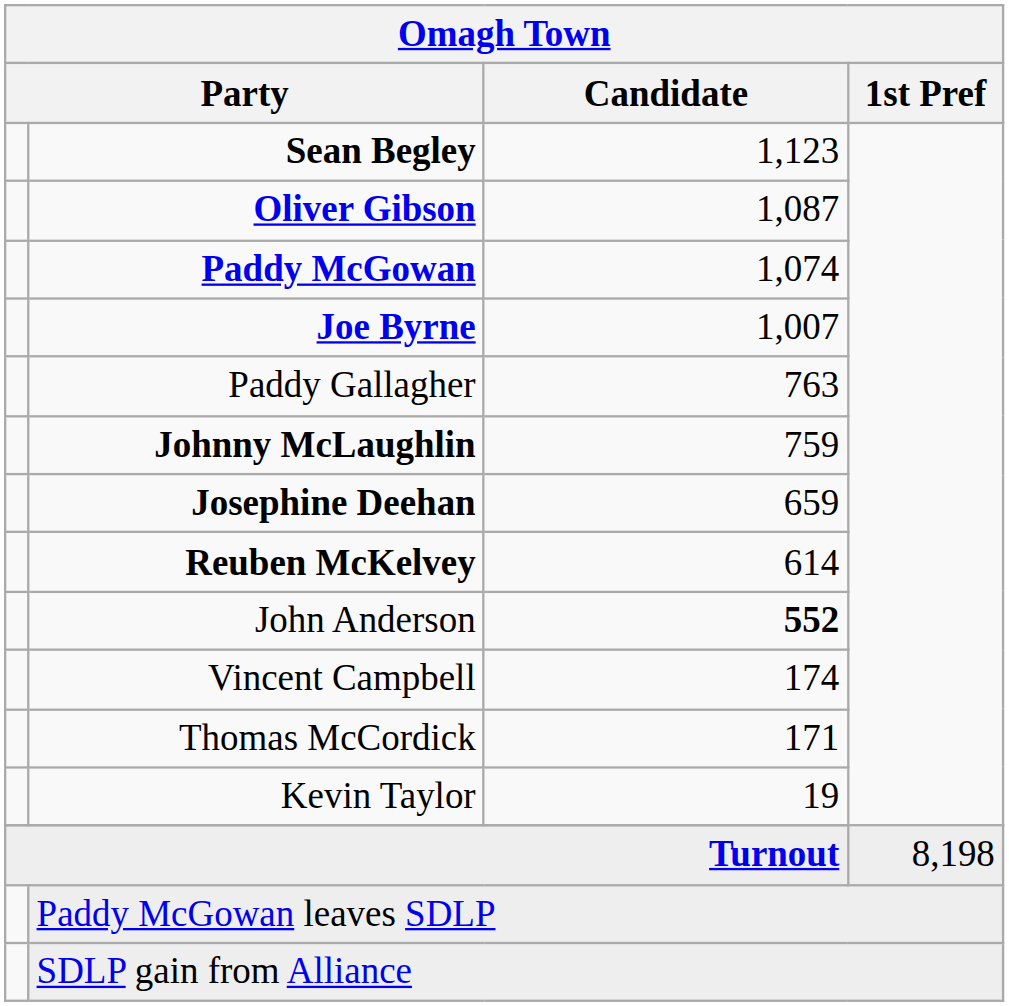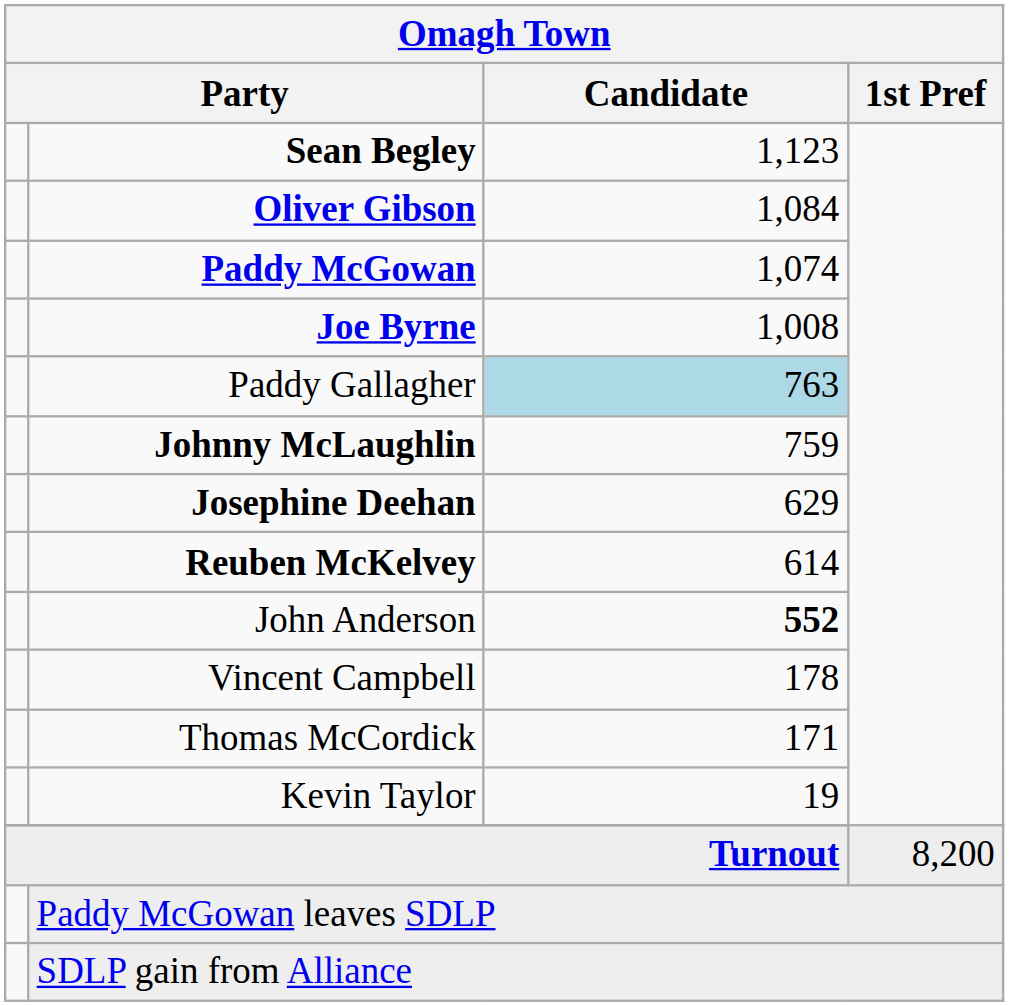Oliver Gibson | Candidate: 1,087 -> 1,084
Joe Byrne | Candidate: 1,007 -> 1,008
Paddy Gallagher | Candidate: no background -> lightblue background
Josephine Deehan | Candidate: 659 -> 629
Vincent Campbell | Candidate: 174 -> 178
Turnout | 1st Pref: 8,198 -> 8,200
